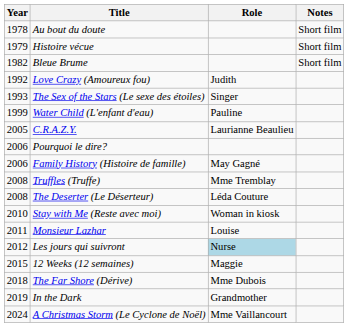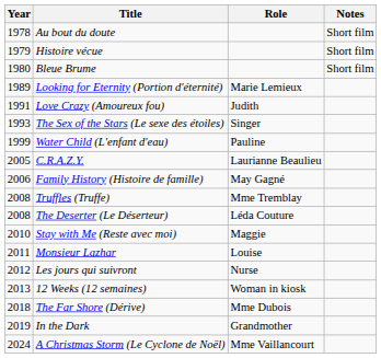Bleue Brume | Year: 1982 -> 1980
+ row: 1989 | Looking for Eternity (Portion d'éternité) | Marie Lemieux
Love Crazy (Amoureux fou) | Year: 1992 -> 1991
- row: 2006 | Pourquoi le dire?
Stay with Me (Reste avec moi) | Role: Woman in kiosk -> Maggie
Les jours qui suivront | Role: lightblue background -> no background
12 Weeks (12 semaines) | Year: 2015 -> 2013
12 Weeks (12 semaines) | Role: Maggie -> Woman in kiosk
